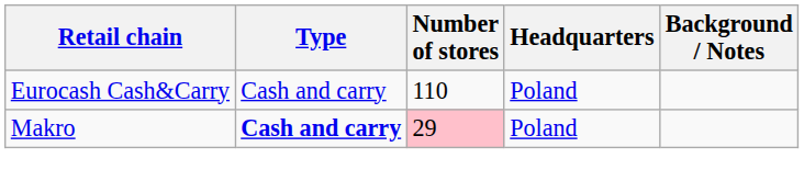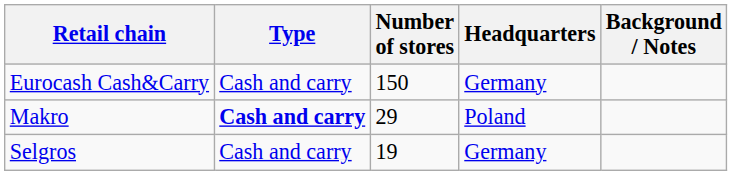Eurocash Cash&Carry | Number of stores: 110 -> 150
Eurocash Cash&Carry | Headquarters: Poland -> Germany
Makro | Number of stores: pink background -> no background
+ row: Selgros | Cash and carry | 19 | Germany
